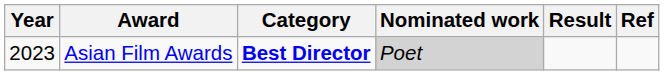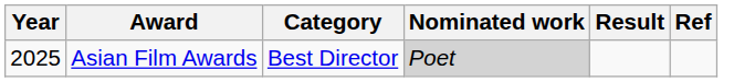Asian Film Awards | Year: 2023 -> 2025
Asian Film Awards | Category: bold -> normal
